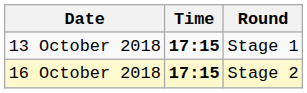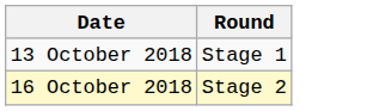- column: Time | 17:15 | 17:15
